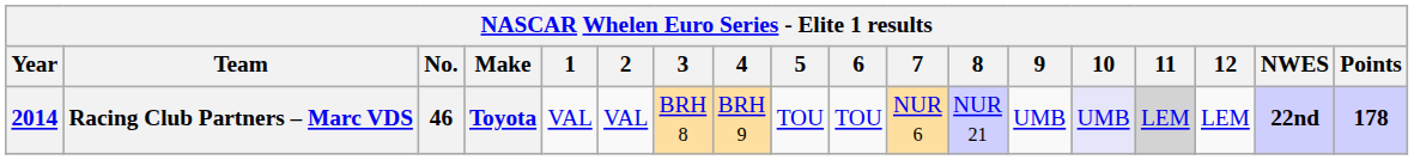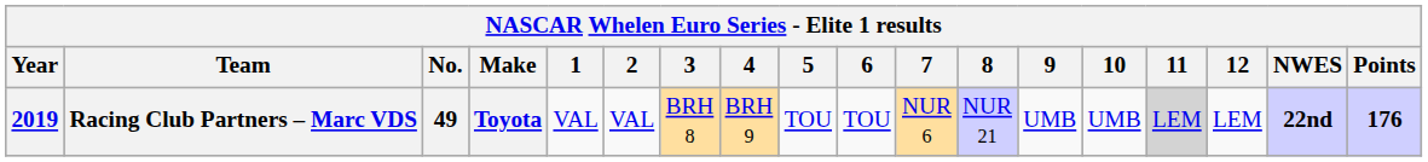Racing Club Partners – Marc VDS | Year: 2014 -> 2019
Racing Club Partners – Marc VDS | No.: 46 -> 49
Racing Club Partners – Marc VDS | 10: lavender background -> no background
Racing Club Partners – Marc VDS | Points: 178 -> 176
